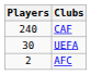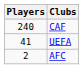UEFA | Players: 30 -> 41
